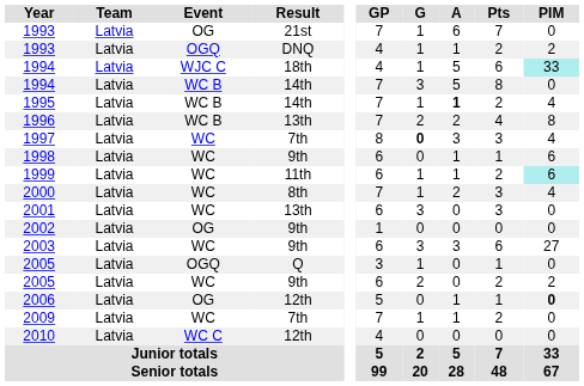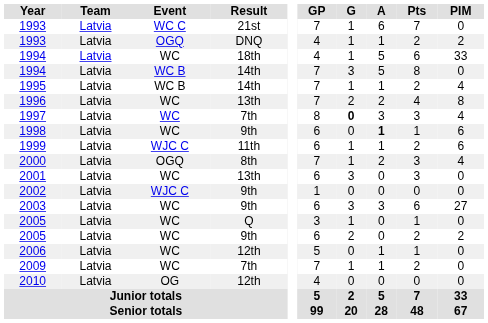1993 / 21st | Event: OG -> WC C
1994 / 18th | Event: WJC C -> WC
1994 / 18th | PIM: paleturquoise background -> no background
1995 | A: bold -> normal
1996 | Event: WC B -> WC
1998 | A: normal -> bold
1999 | Event: WC -> WJC C
1999 | PIM: paleturquoise background -> no background
2000 | Event: WC -> OGQ
2002 | Event: OG -> WJC C
2005 / Q | Event: OGQ -> WC
2006 | Event: OG -> WC
2006 | PIM: bold -> normal
2010 | Event: WC C -> OG
